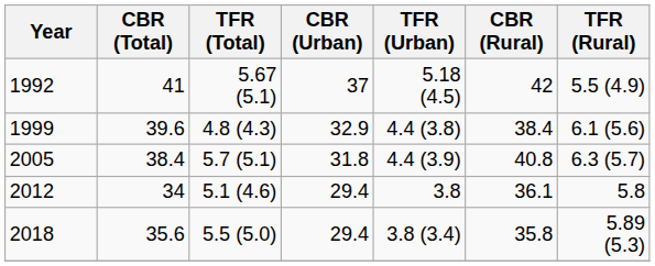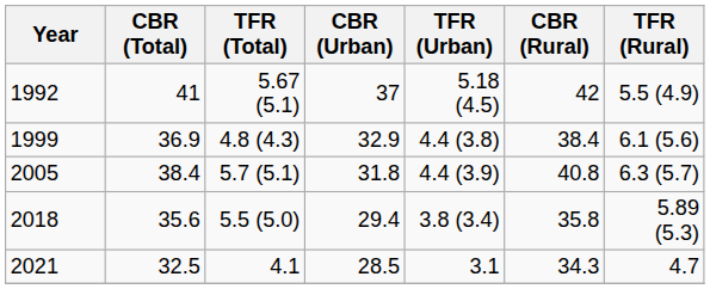1999 | CBR (Total): 39.6 -> 36.9
- row: 2012 | 34 | 5.1 (4.6) | 29.4 | 3.8 | 36.1 | 5.8
+ row: 2021 | 32.5 | 4.1 | 28.5 | 3.1 | 34.3 | 4.7
